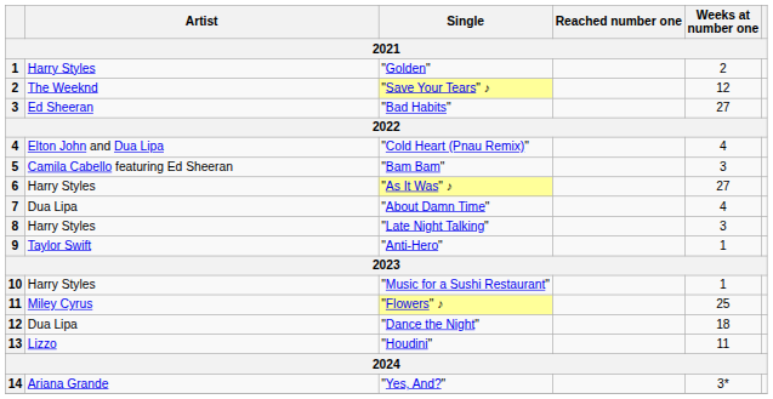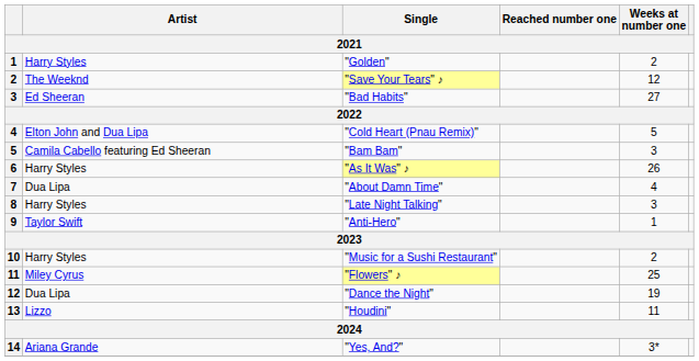"Cold Heart (Pnau Remix)" | Weeks at number one: 4 -> 5
"As It Was" ♪ | Weeks at number one: 27 -> 26
"Music for a Sushi Restaurant" | Weeks at number one: 1 -> 2
"Dance the Night" | Weeks at number one: 18 -> 19
